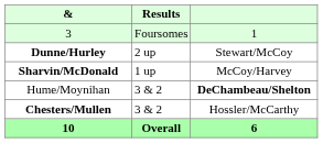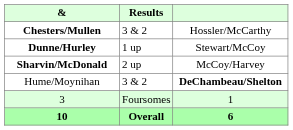rows swapped: Chesters/Mullen <-> 3
Dunne/Hurley | Results: 2 up -> 1 up
Sharvin/McDonald | Results: 1 up -> 2 up
